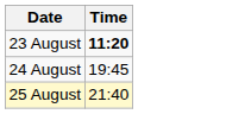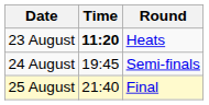+ column: Round | Heats | Semi-finals | Final
